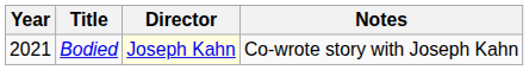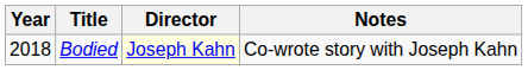Bodied | Year: 2021 -> 2018
